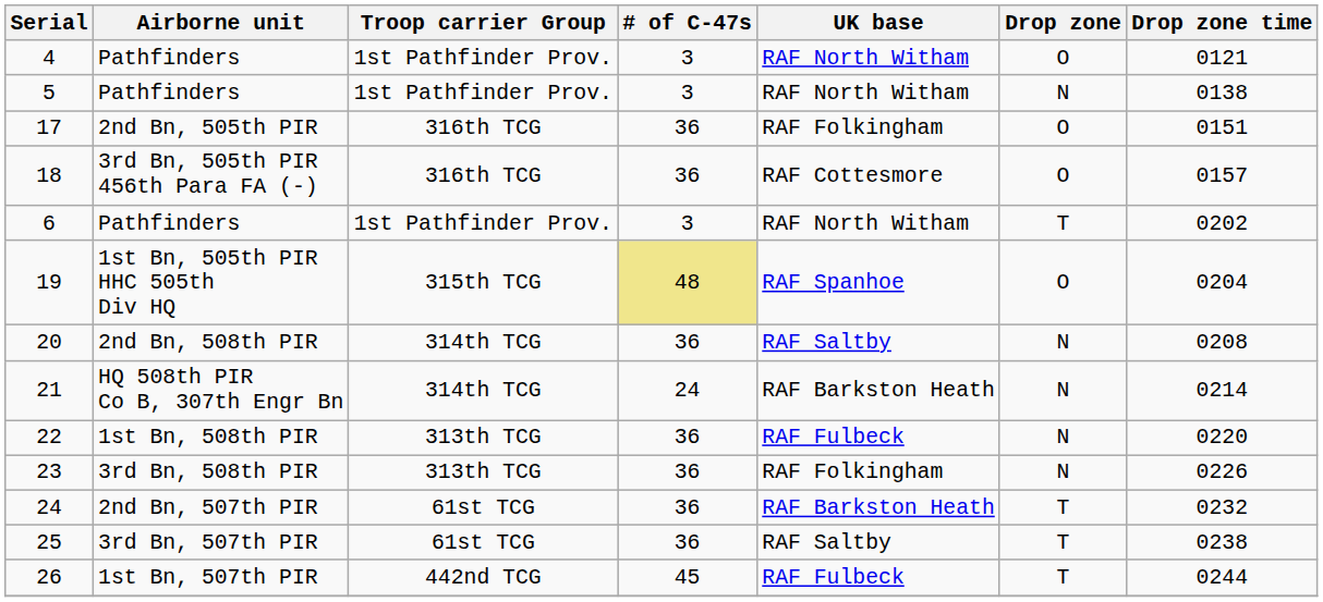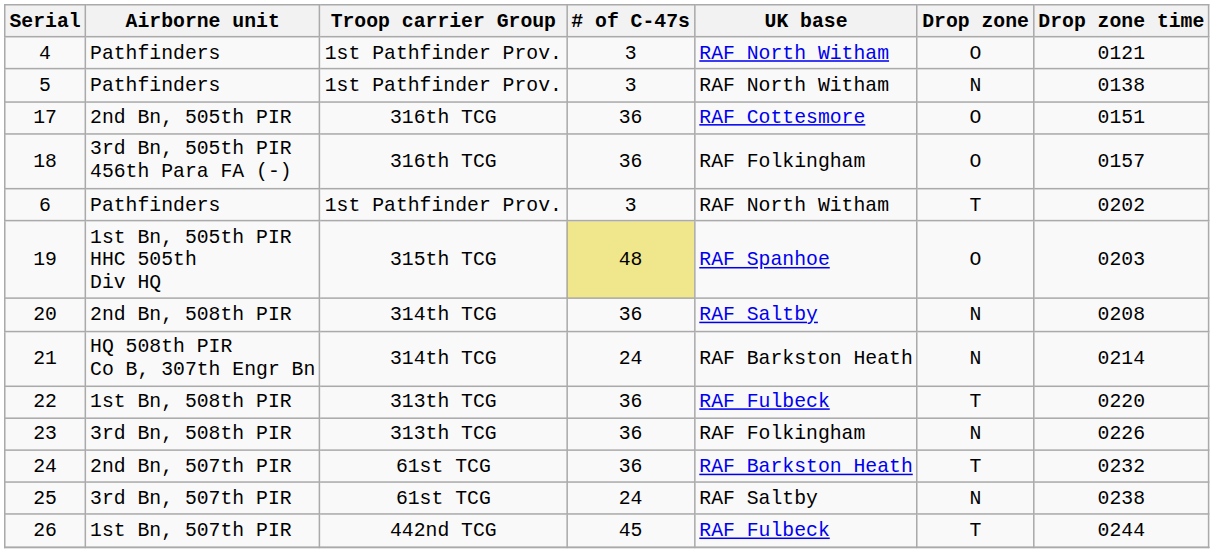17 | UK base: RAF Folkingham -> RAF Cottesmore
18 | UK base: RAF Cottesmore -> RAF Folkingham
19 | Drop zone time: 0204 -> 0203
22 | Drop zone: N -> T
25 | # of C-47s: 36 -> 24
25 | Drop zone: T -> N
